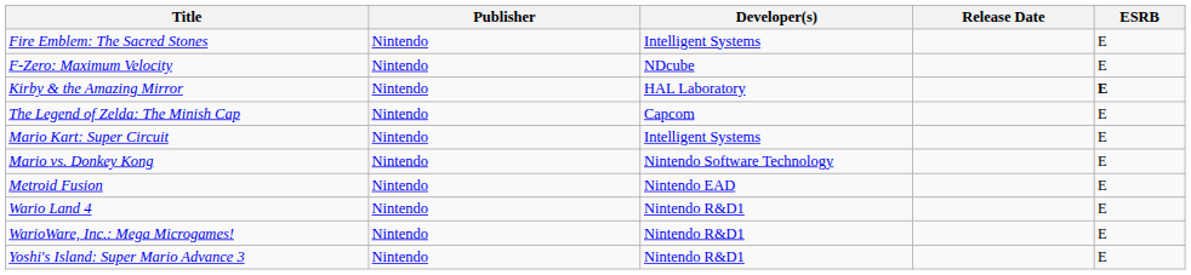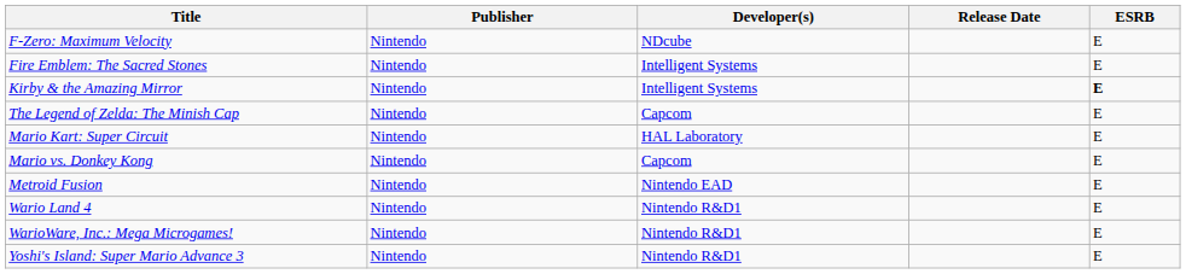rows swapped: F-Zero: Maximum Velocity <-> Fire Emblem: The Sacred Stones
Kirby & the Amazing Mirror | Developer(s): HAL Laboratory -> Intelligent Systems
Mario Kart: Super Circuit | Developer(s): Intelligent Systems -> HAL Laboratory
Mario vs. Donkey Kong | Developer(s): Nintendo Software Technology -> Capcom
